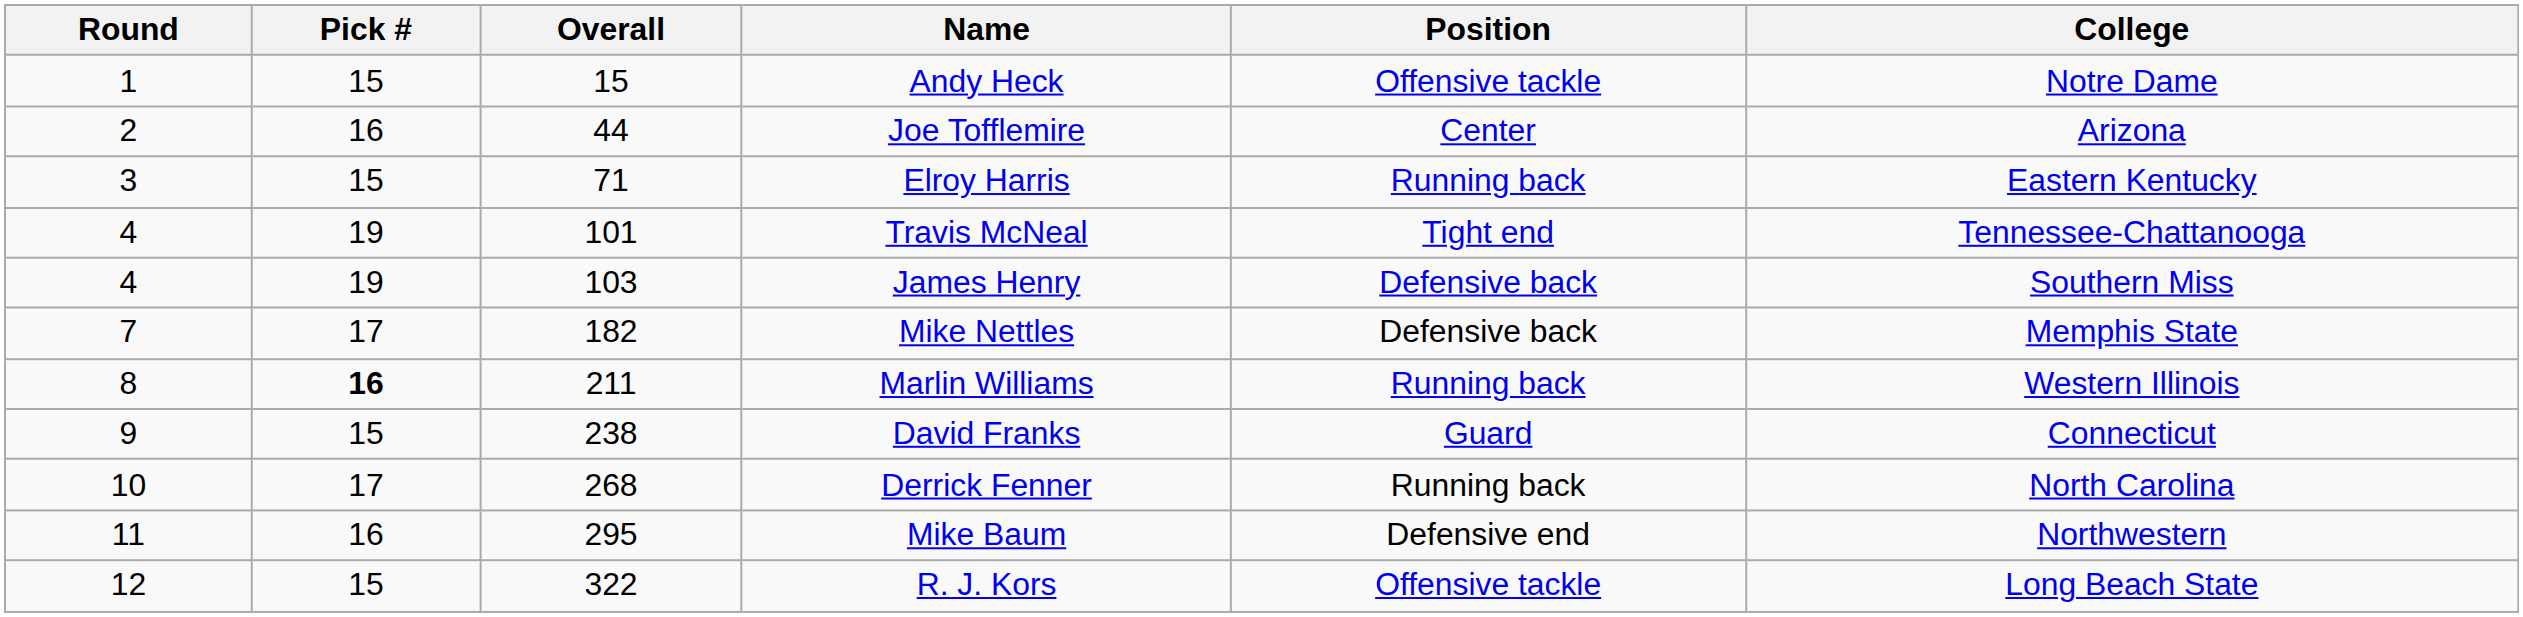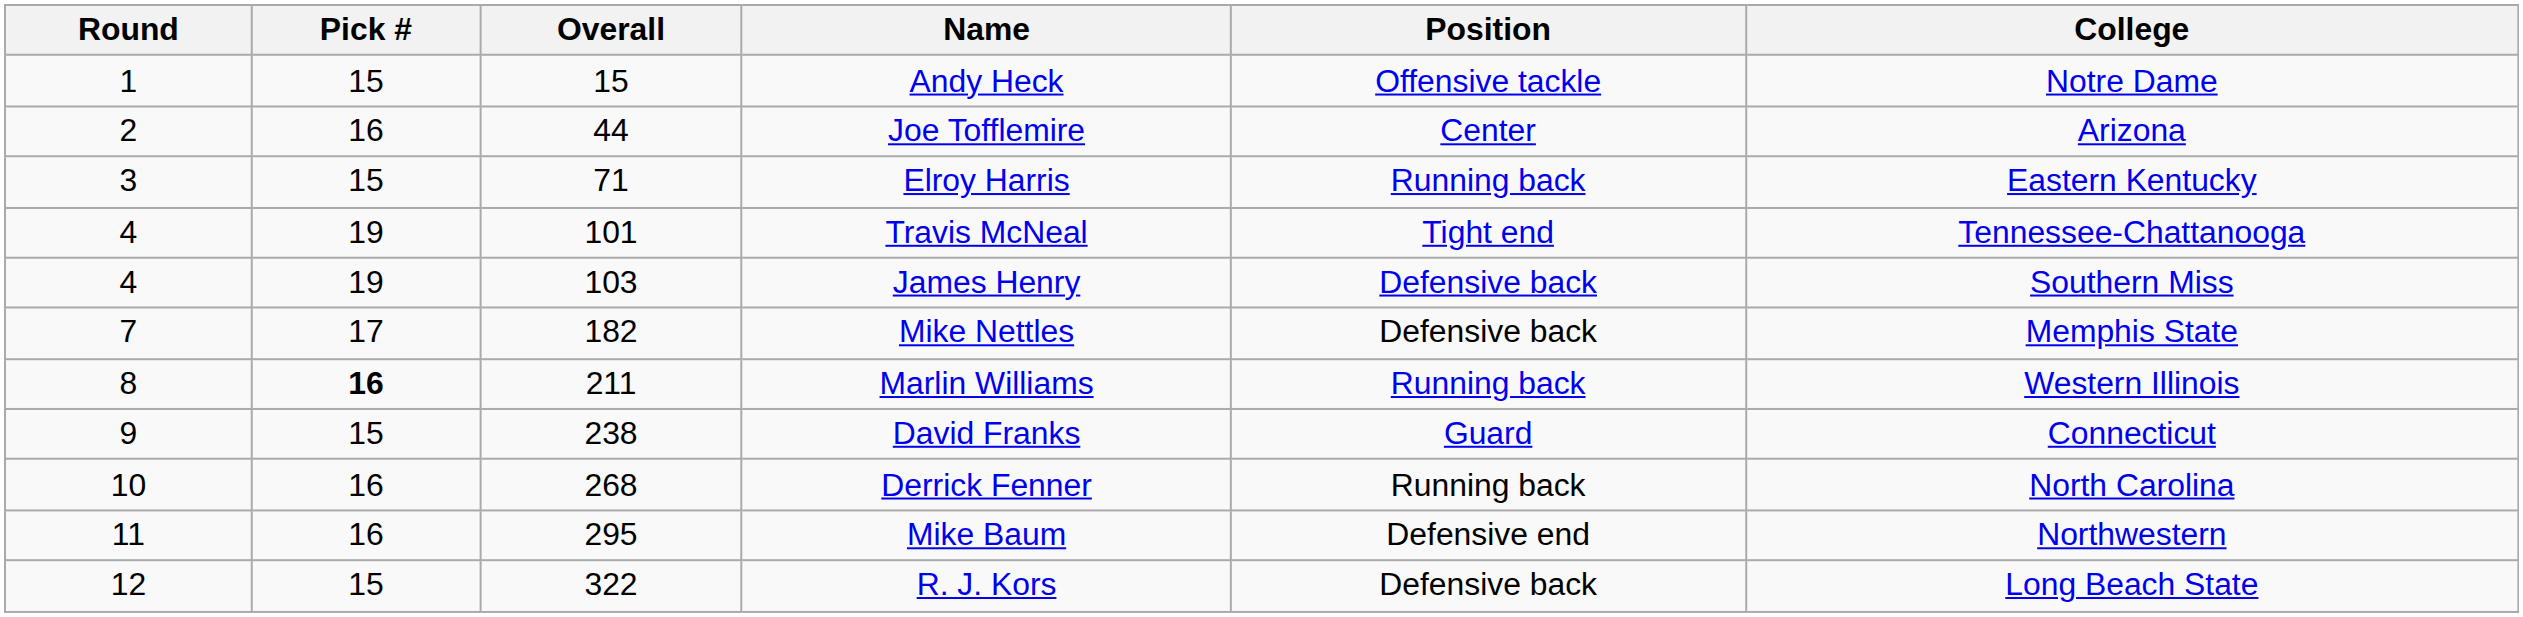Derrick Fenner | Pick #: 17 -> 16
R. J. Kors | Position: Offensive tackle -> Defensive back
